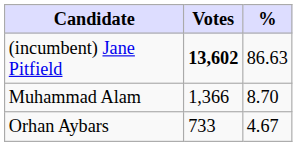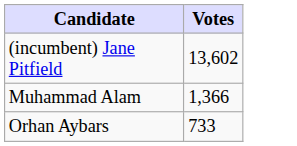- column: % | 86.63 | 8.70 | 4.67
(incumbent) Jane Pitfield | Votes: bold -> normal
